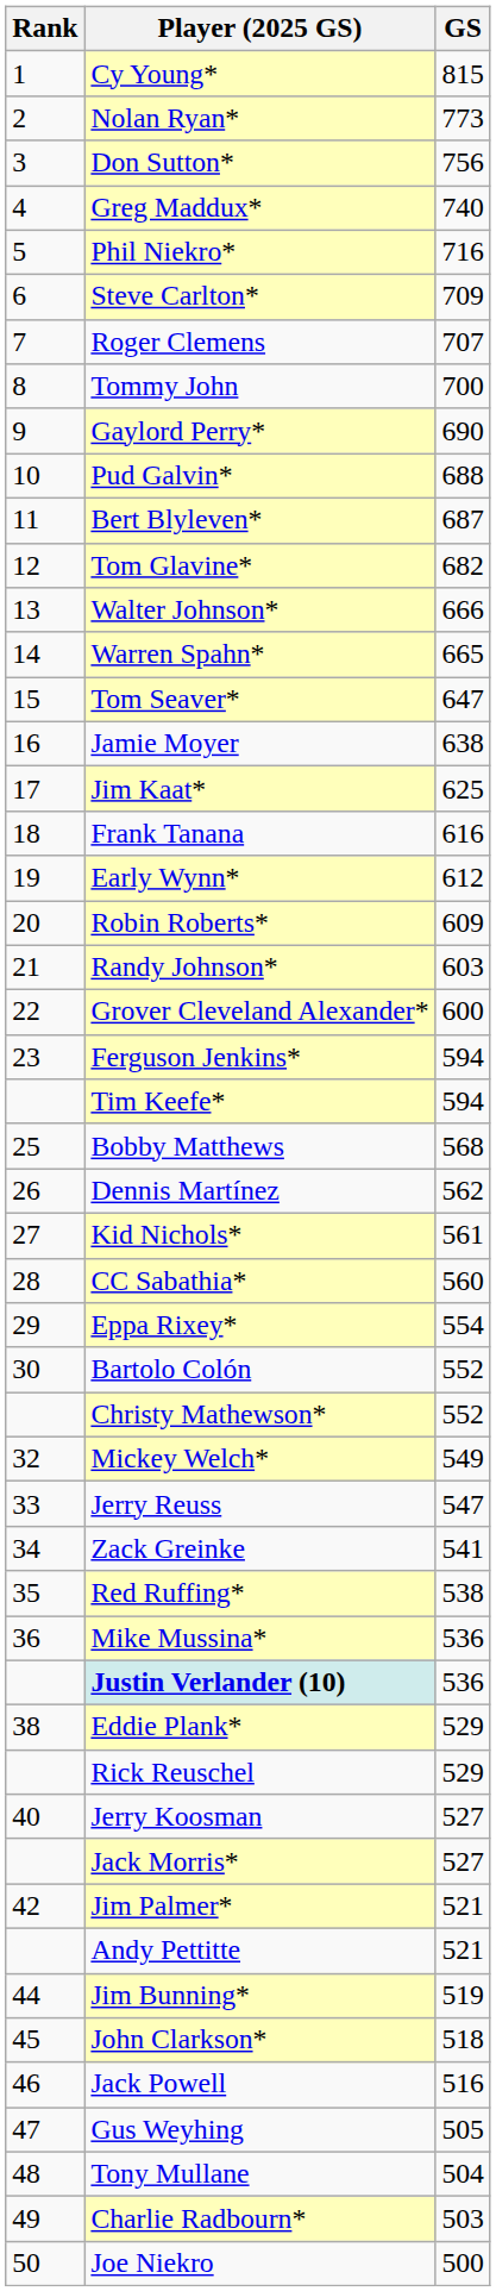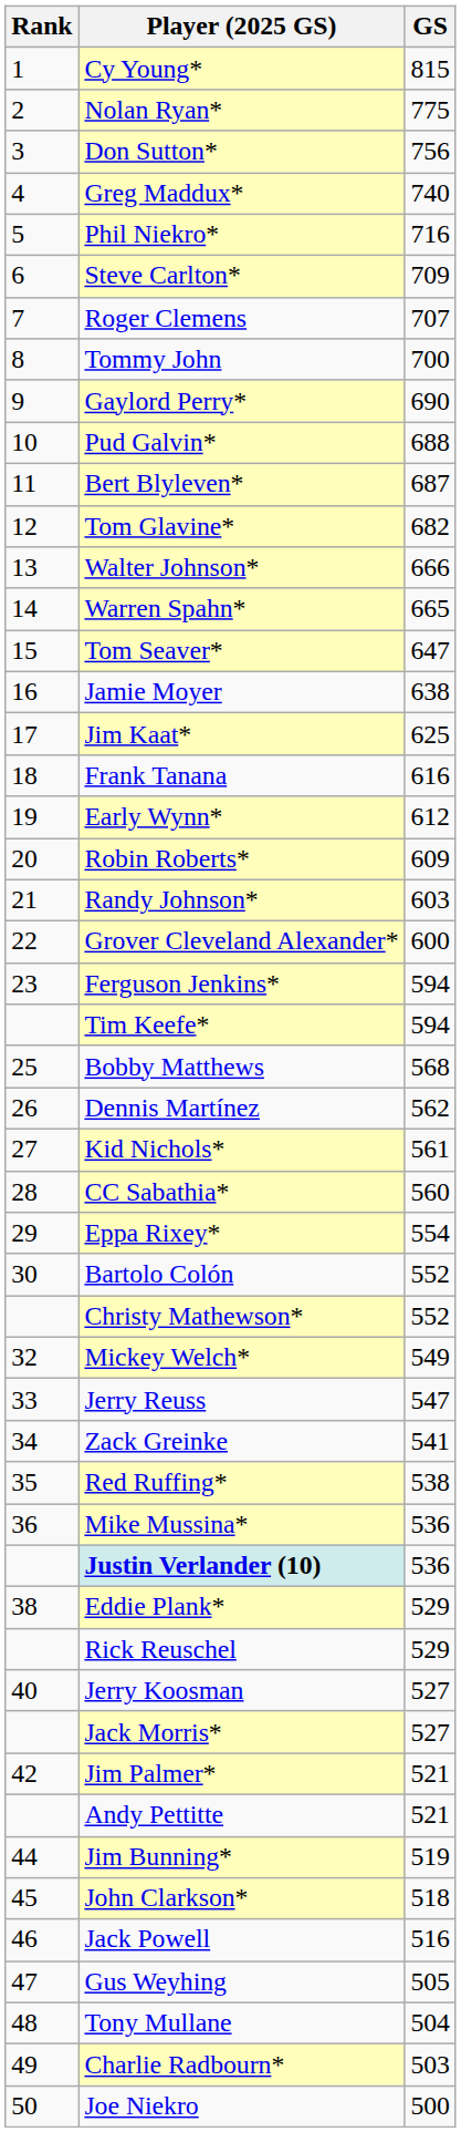Nolan Ryan* | GS: 773 -> 775
